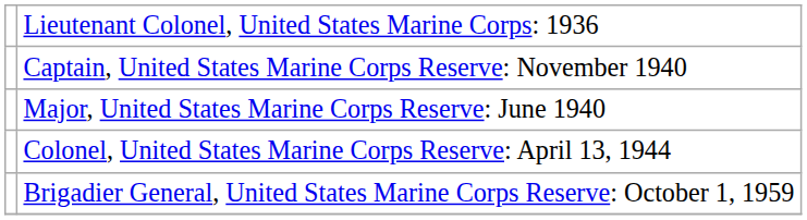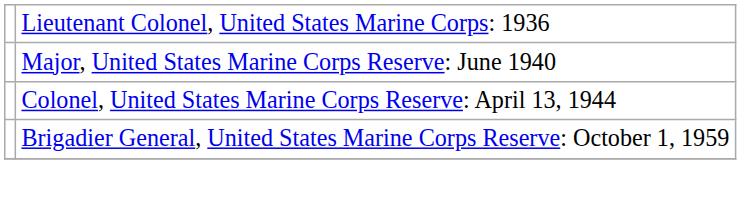- row: Captain, United States Marine Corps Reserve: November 1940
